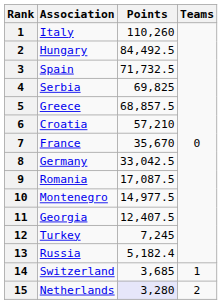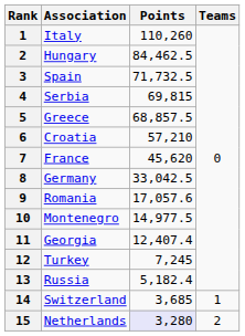Hungary | Points: 84,492.5 -> 84,462.5
Serbia | Points: 69,825 -> 69,815
France | Points: 35,670 -> 45,620
Romania | Points: 17,087.5 -> 17,057.6
Georgia | Points: 12,407.5 -> 12,407.4
